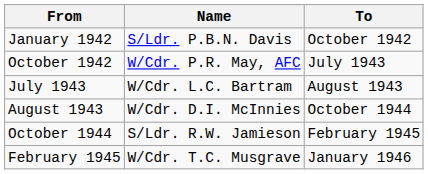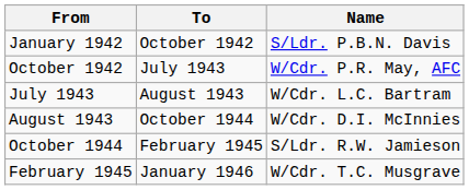columns swapped: To <-> Name
